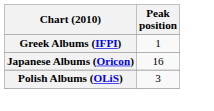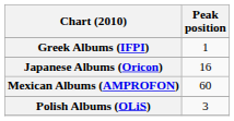+ row: Mexican Albums (AMPROFON) | 60
